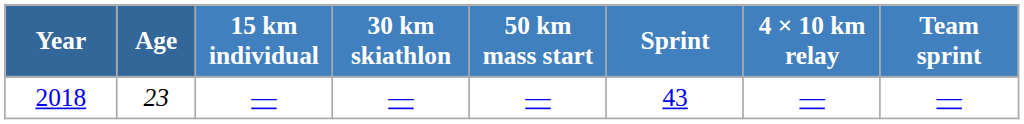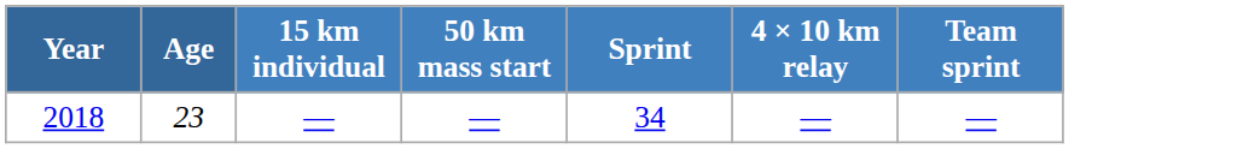- column: 30 km skiathlon | —
2018 | Sprint: 43 -> 34
